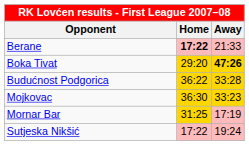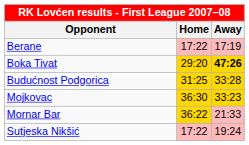Berane | Home: bold -> normal
Berane | Away: 21:33 -> 17:19
Budućnost Podgorica | Home: 36:22 -> 31:25
Mornar Bar | Home: 31:25 -> 36:22
Mornar Bar | Away: 17:19 -> 21:33
